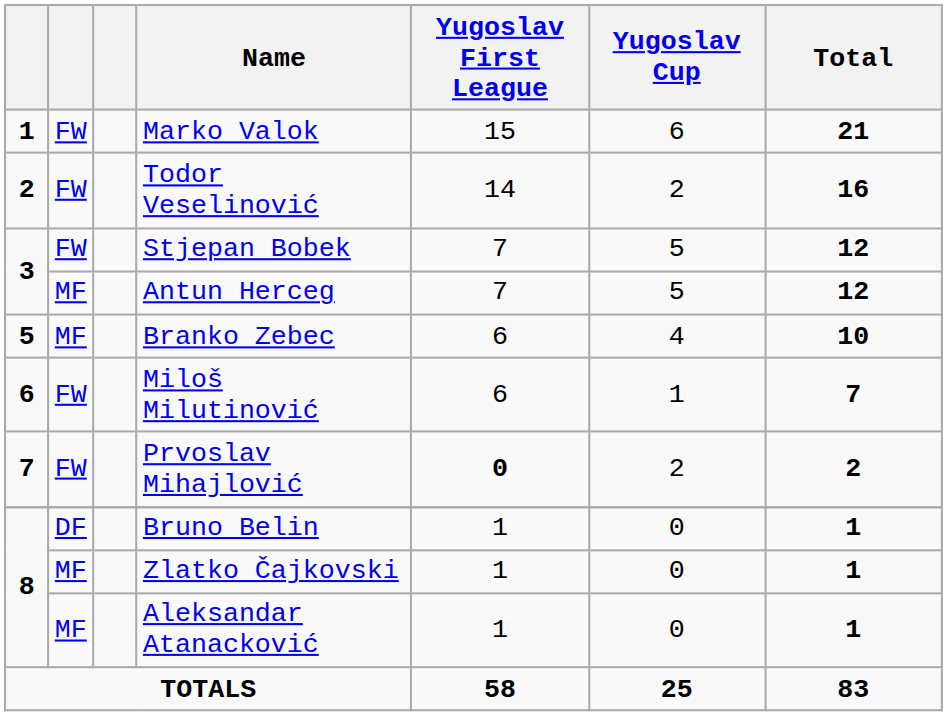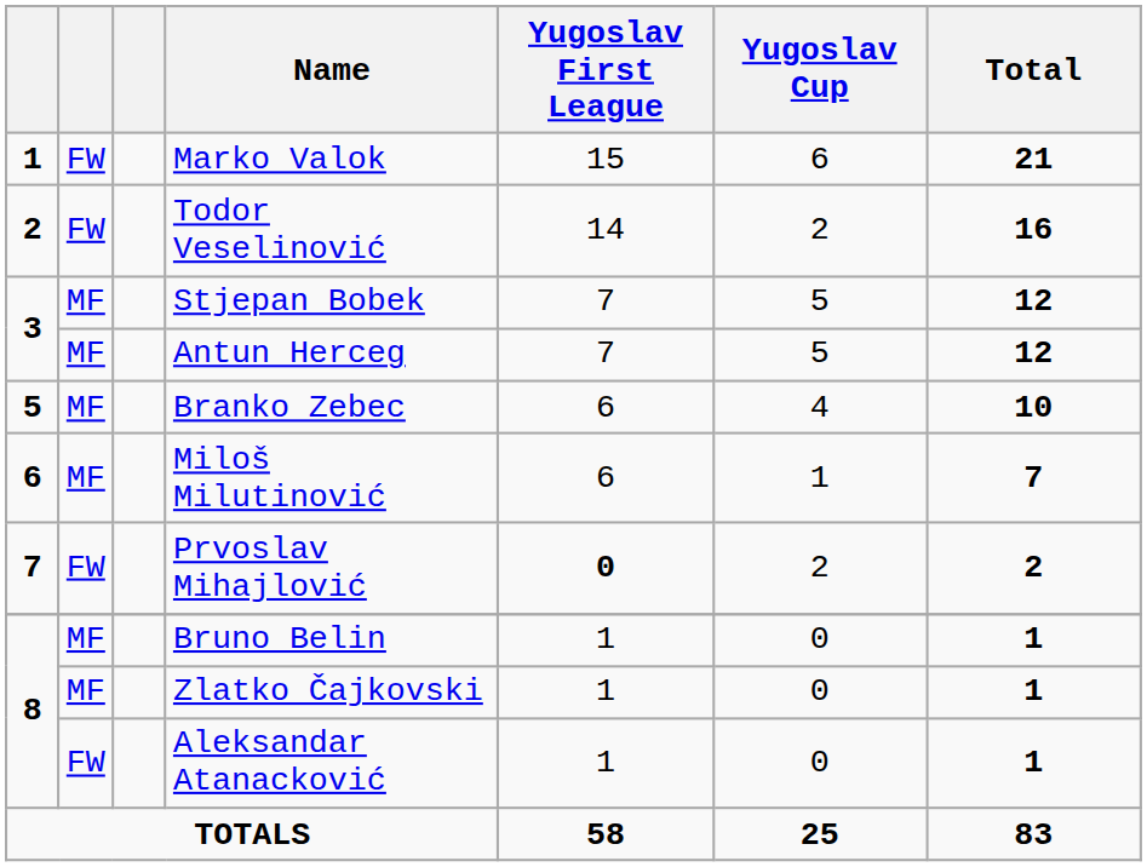Stjepan Bobek | column 2: FW -> MF
Miloš Milutinović | column 2: FW -> MF
Bruno Belin | column 2: DF -> MF
Aleksandar Atanacković | column 2: MF -> FW
